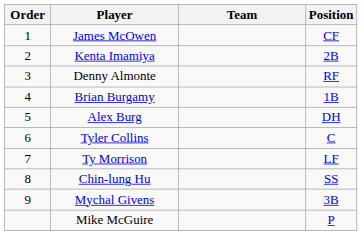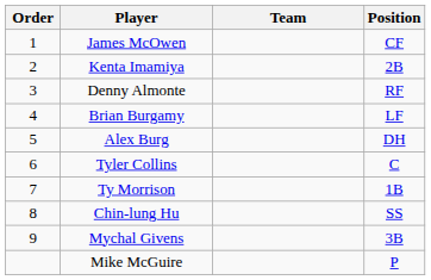Brian Burgamy | Position: 1B -> LF
Ty Morrison | Position: LF -> 1B
